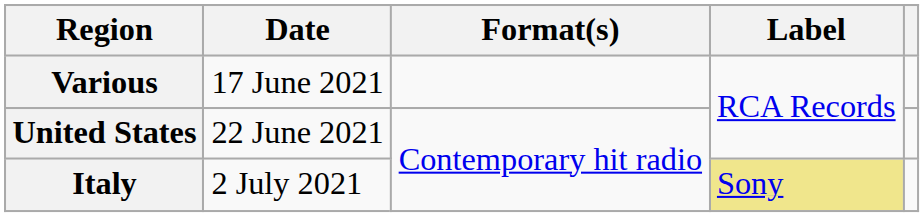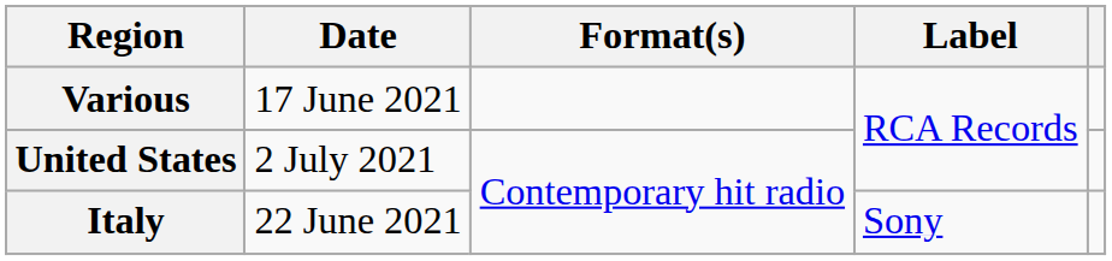United States | Date: 22 June 2021 -> 2 July 2021
Italy | Date: 2 July 2021 -> 22 June 2021
Italy | Label: khaki background -> no background
